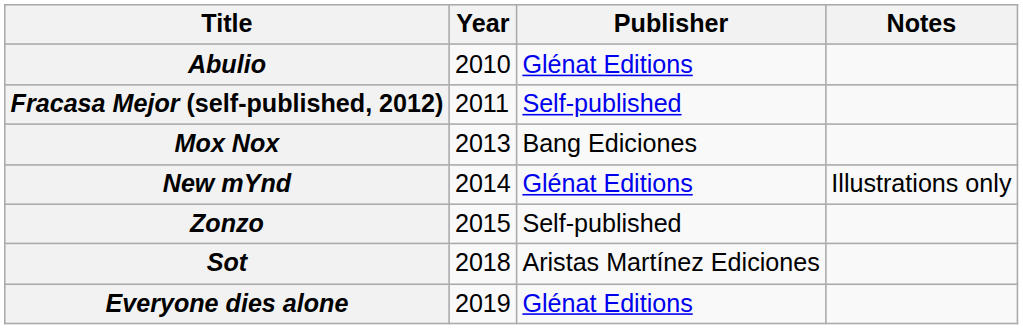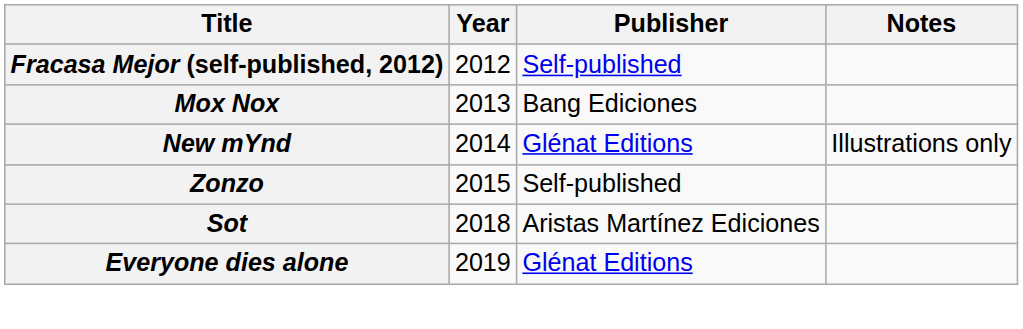- row: Abulio | 2010 | Glénat Editions
Fracasa Mejor (self-published, 2012) | Year: 2011 -> 2012
